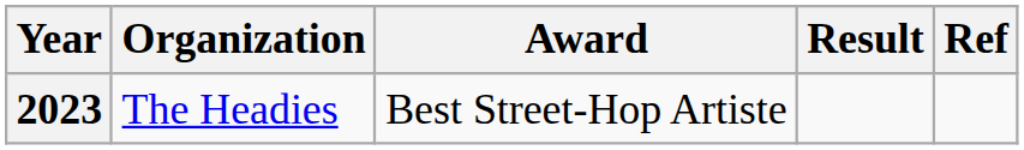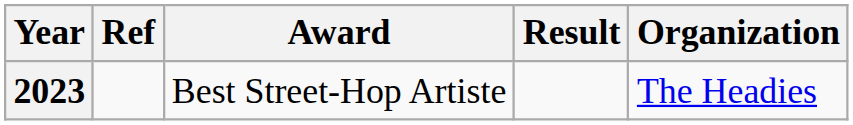columns swapped: Organization <-> Ref
